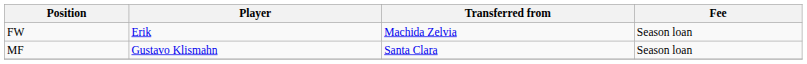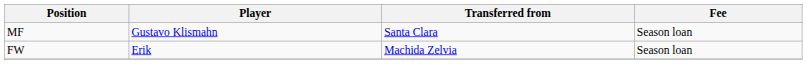rows swapped: MF <-> FW
